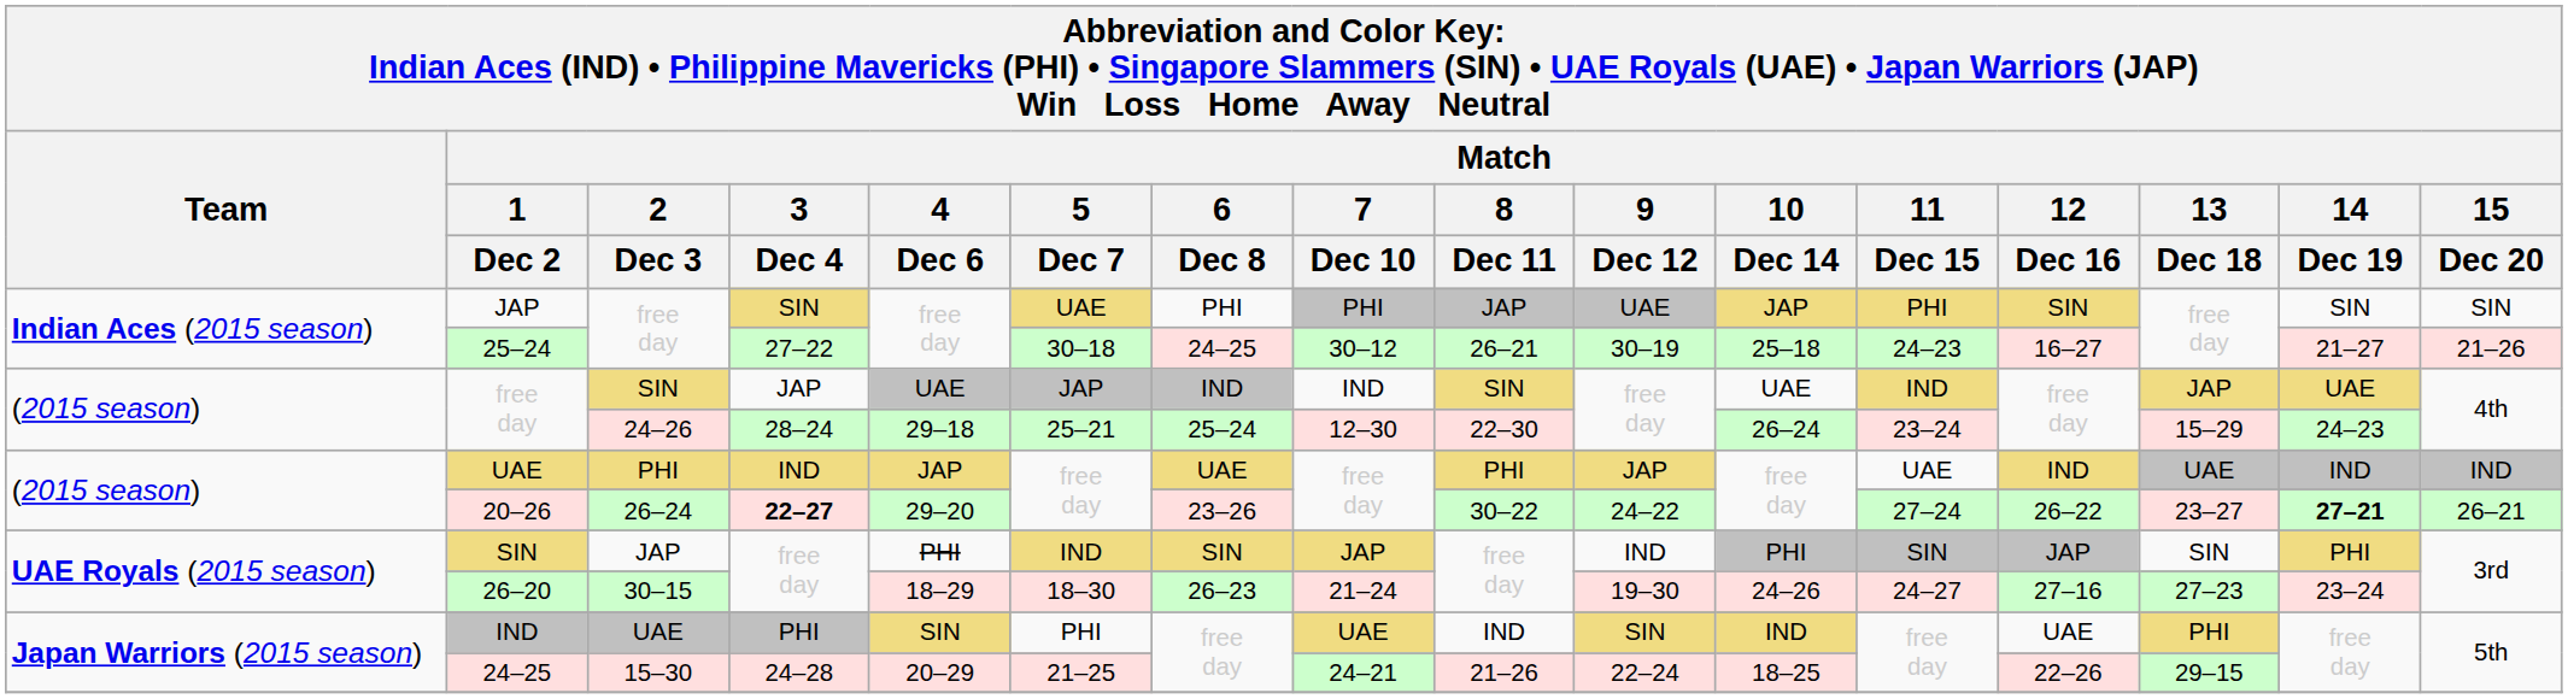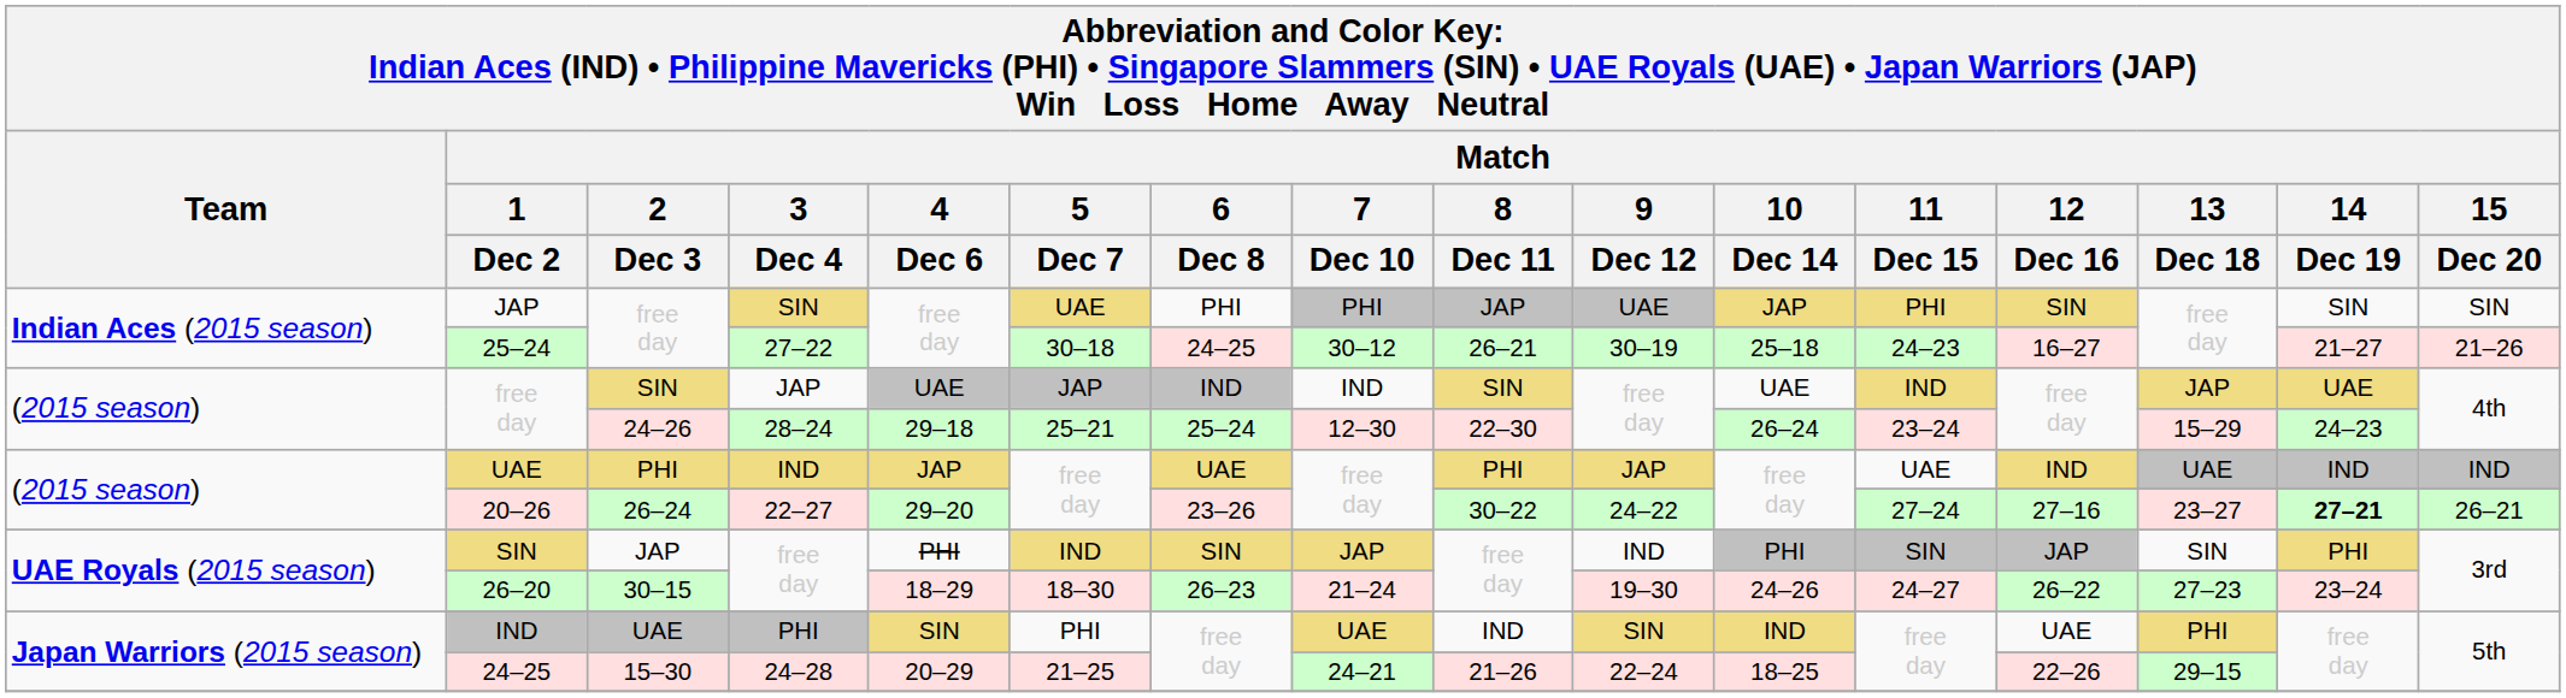20–26 | Match / 3 / Dec 4: bold -> normal
20–26 | Match / 12 / Dec 16: 26–22 -> 27–16
26–20 | Match / 12 / Dec 16: 27–16 -> 26–22
